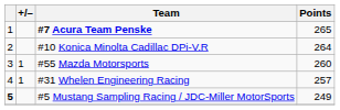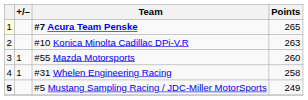#7 Acura Team Penske | column 1: no background -> lightyellow background
#10 Konica Minolta Cadillac DPi-V.R | Points: 264 -> 263
#31 Whelen Engineering Racing | Points: 257 -> 258
